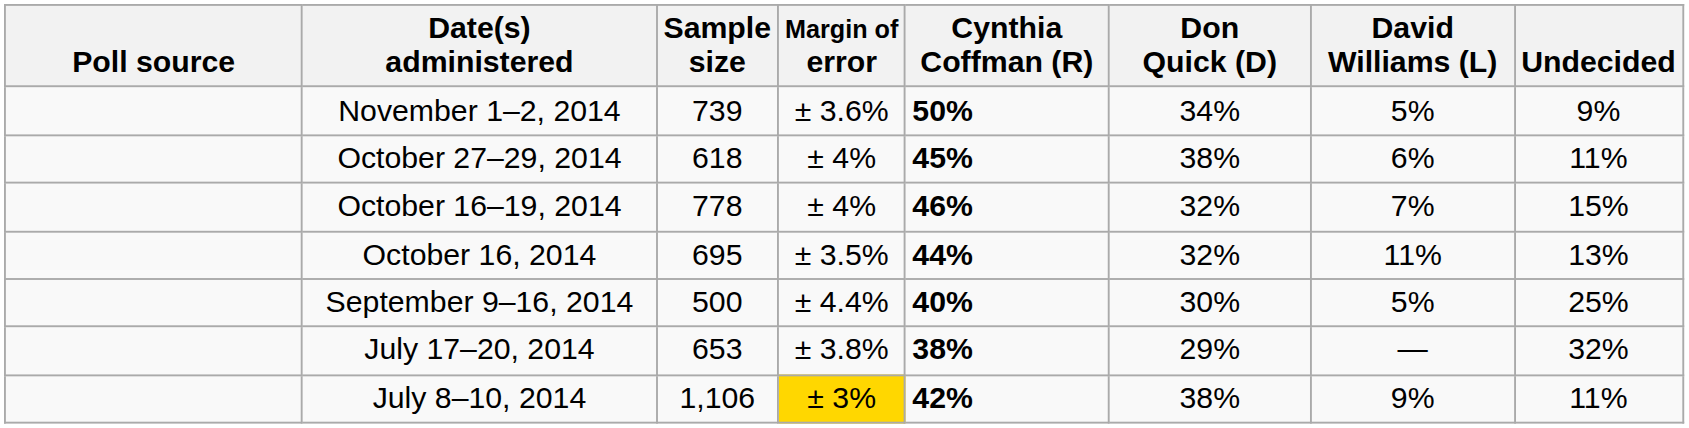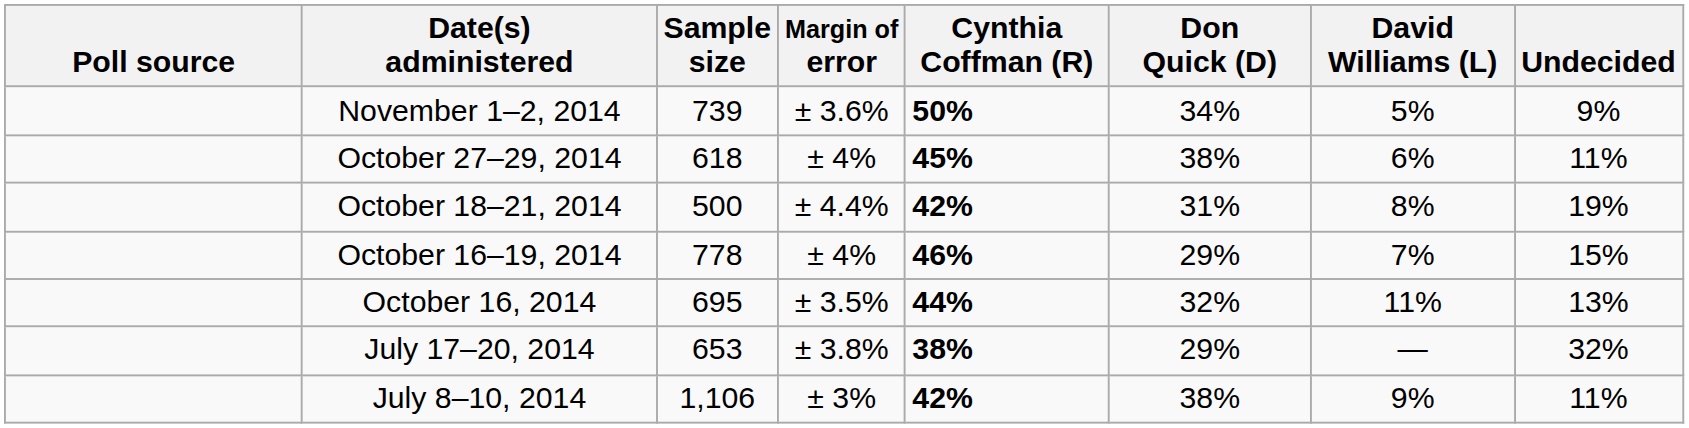+ row: October 18–21, 2014 | 500 | ± 4.4% | 42% | 31% | 8% | 19%
October 16–19, 2014 | Don Quick (D): 32% -> 29%
- row: September 9–16, 2014 | 500 | ± 4.4% | 40% | 30% | 5% | 25%
July 8–10, 2014 | Margin of error: gold background -> no background
